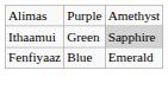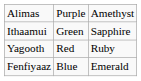Ithaamui | column 3: lightgrey background -> no background
+ row: Yagooth | Red | Ruby
